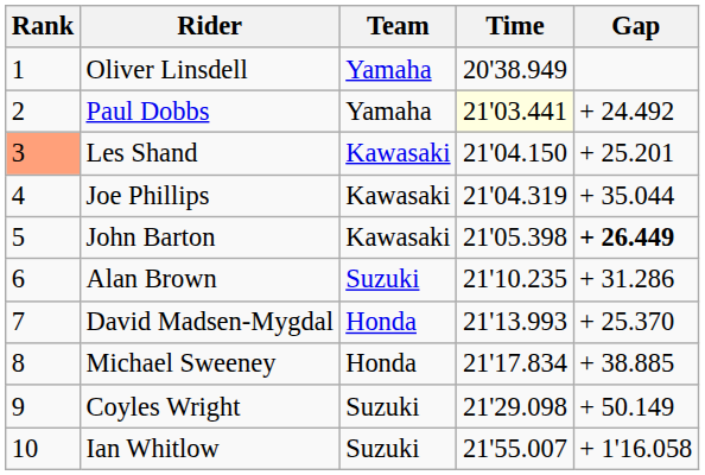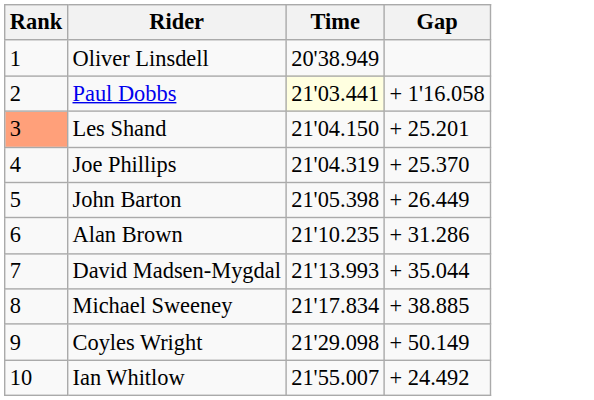- column: Team | Yamaha | Yamaha | Kawasaki | Kawasaki | Kawasaki | Suzuki | Honda | Honda | Suzuki | Suzuki
Paul Dobbs | Gap: + 24.492 -> + 1'16.058
Joe Phillips | Gap: + 35.044 -> + 25.370
John Barton | Gap: bold -> normal
David Madsen-Mygdal | Gap: + 25.370 -> + 35.044
Ian Whitlow | Gap: + 1'16.058 -> + 24.492
